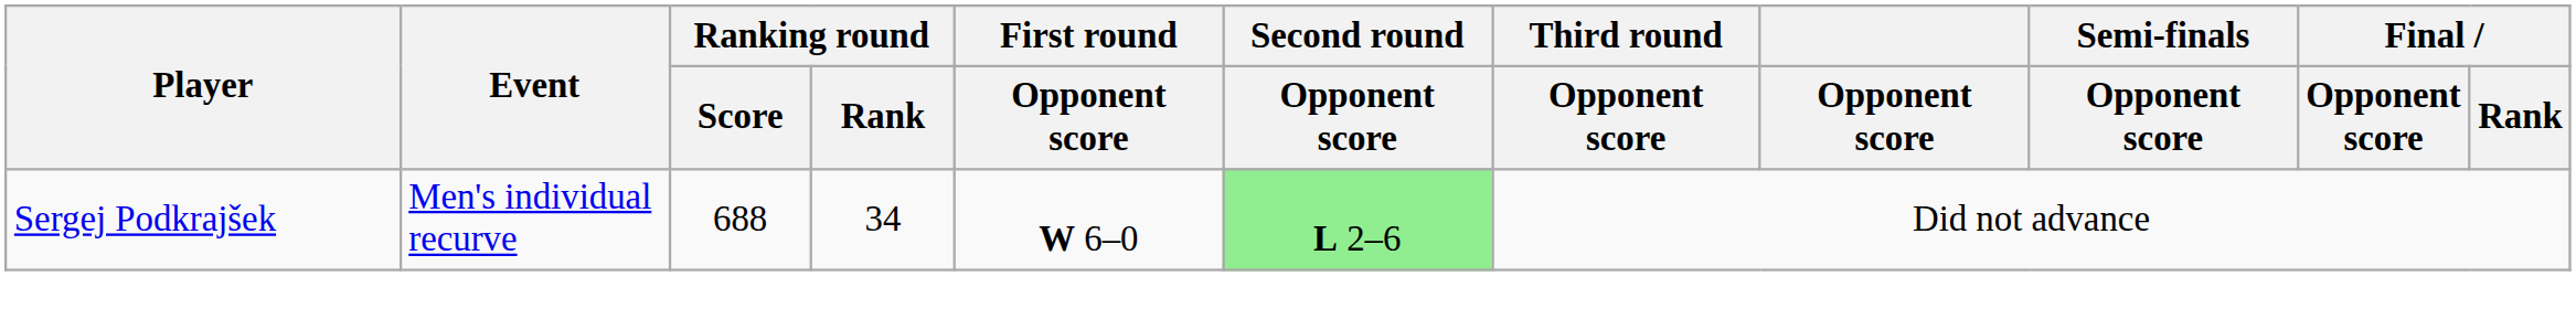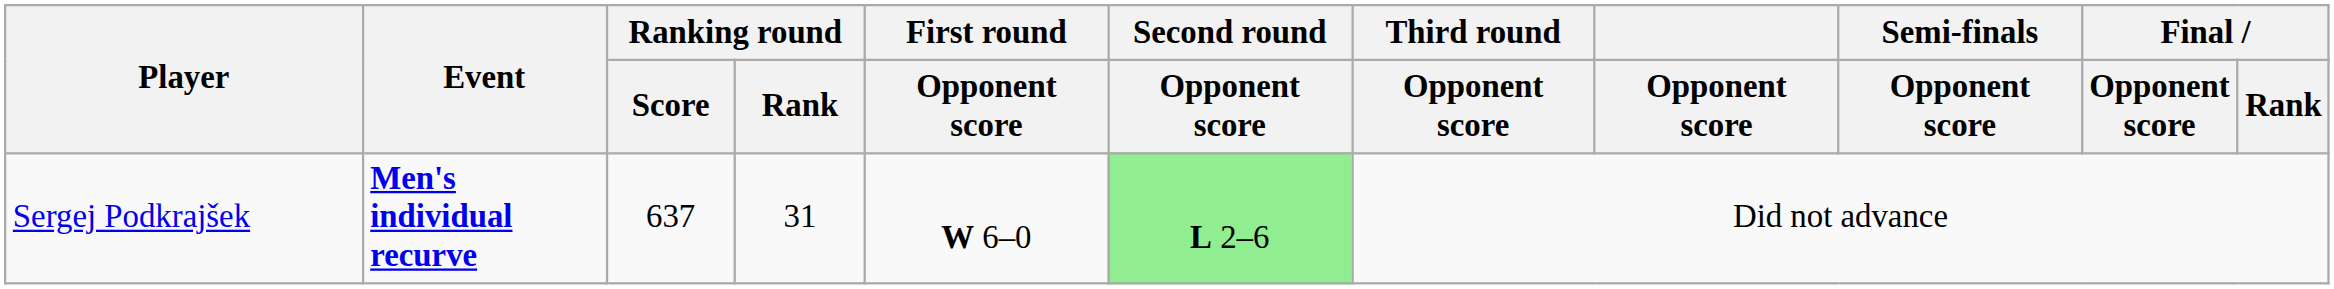Sergej Podkrajšek | Event: normal -> bold
Sergej Podkrajšek | Ranking round / Score: 688 -> 637
Sergej Podkrajšek | Ranking round / Rank: 34 -> 31
